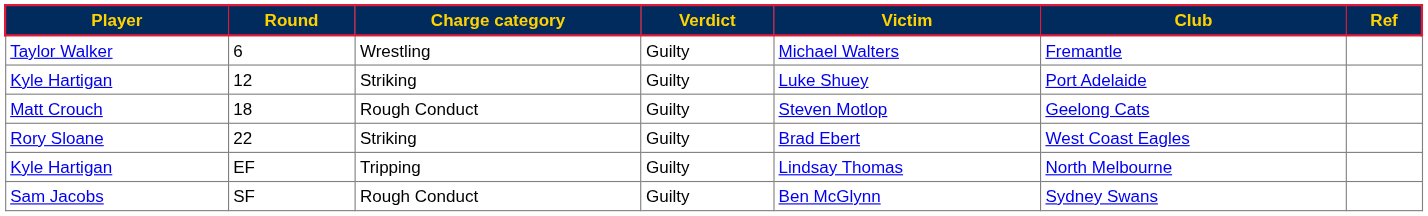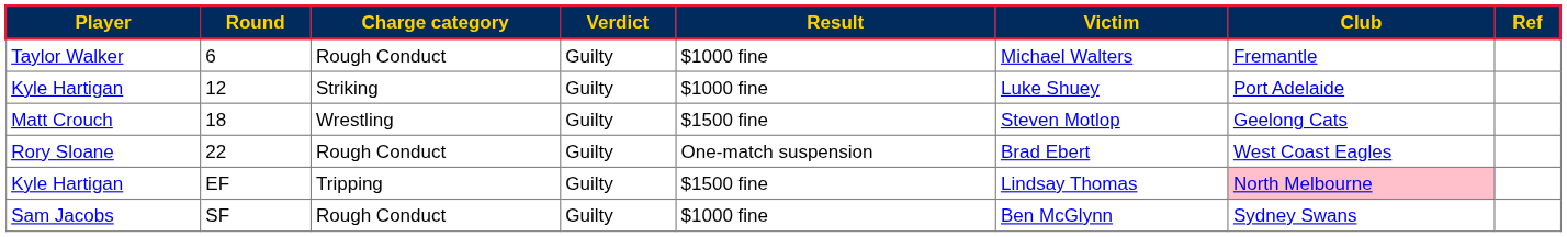+ column: Result | $1000 fine | $1000 fine | $1500 fine | One-match suspension | $1500 fine | $1000 fine
6 | Charge category: Wrestling -> Rough Conduct
18 | Charge category: Rough Conduct -> Wrestling
22 | Charge category: Striking -> Rough Conduct
EF | Club: no background -> pink background
